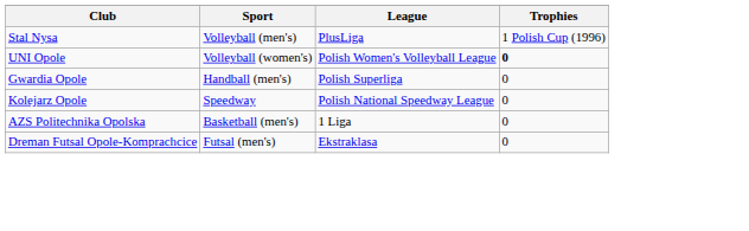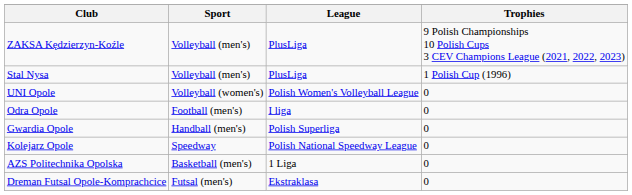+ row: ZAKSA Kędzierzyn-Koźle | Volleyball (men's) | PlusLiga | 9 Polish Championships 10 Polish Cups 3 CEV Champions League (2021, 2022, 2023)
UNI Opole | Trophies: bold -> normal
+ row: Odra Opole | Football (men's) | I liga | 0
